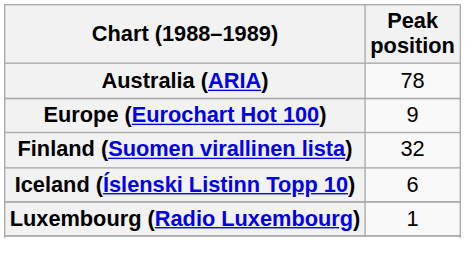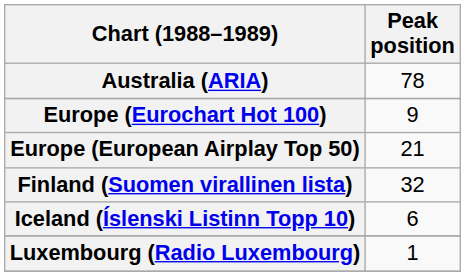+ row: Europe (European Airplay Top 50) | 21
